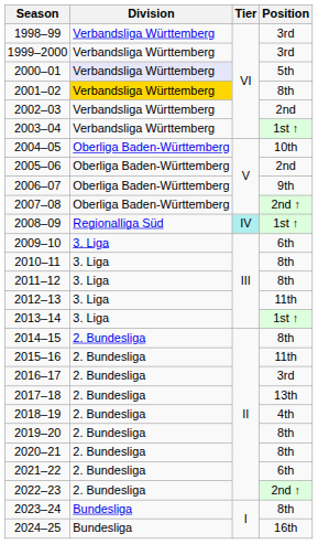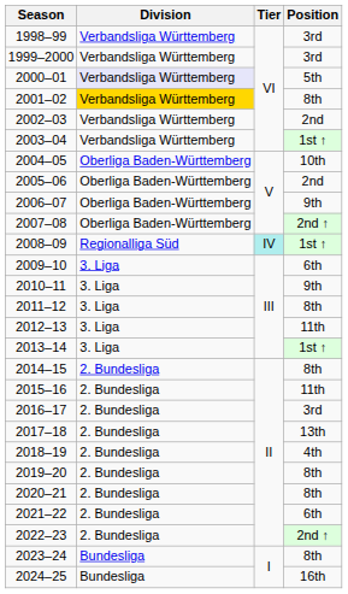2010–11 | Position: 8th -> 9th
